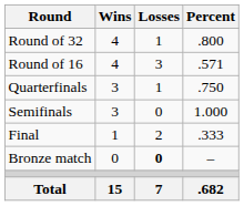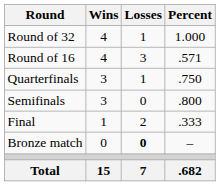Round of 32 | Percent: .800 -> 1.000
Semifinals | Percent: 1.000 -> .800
